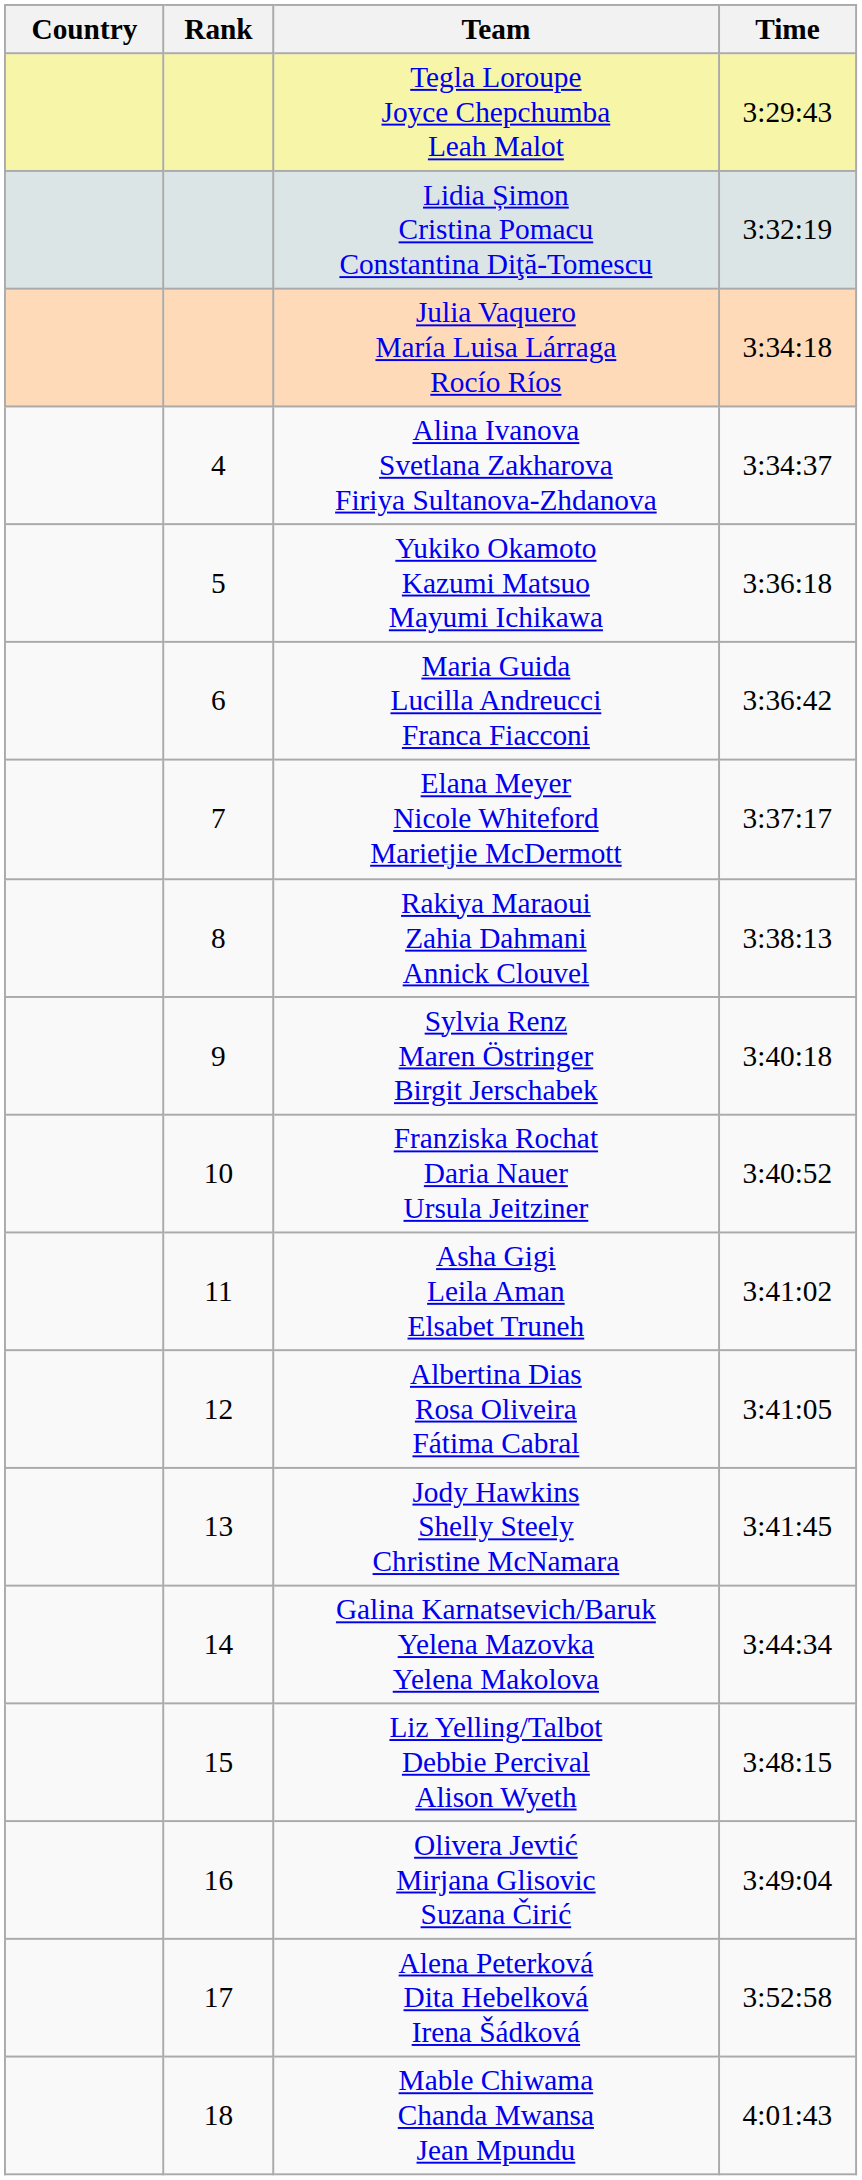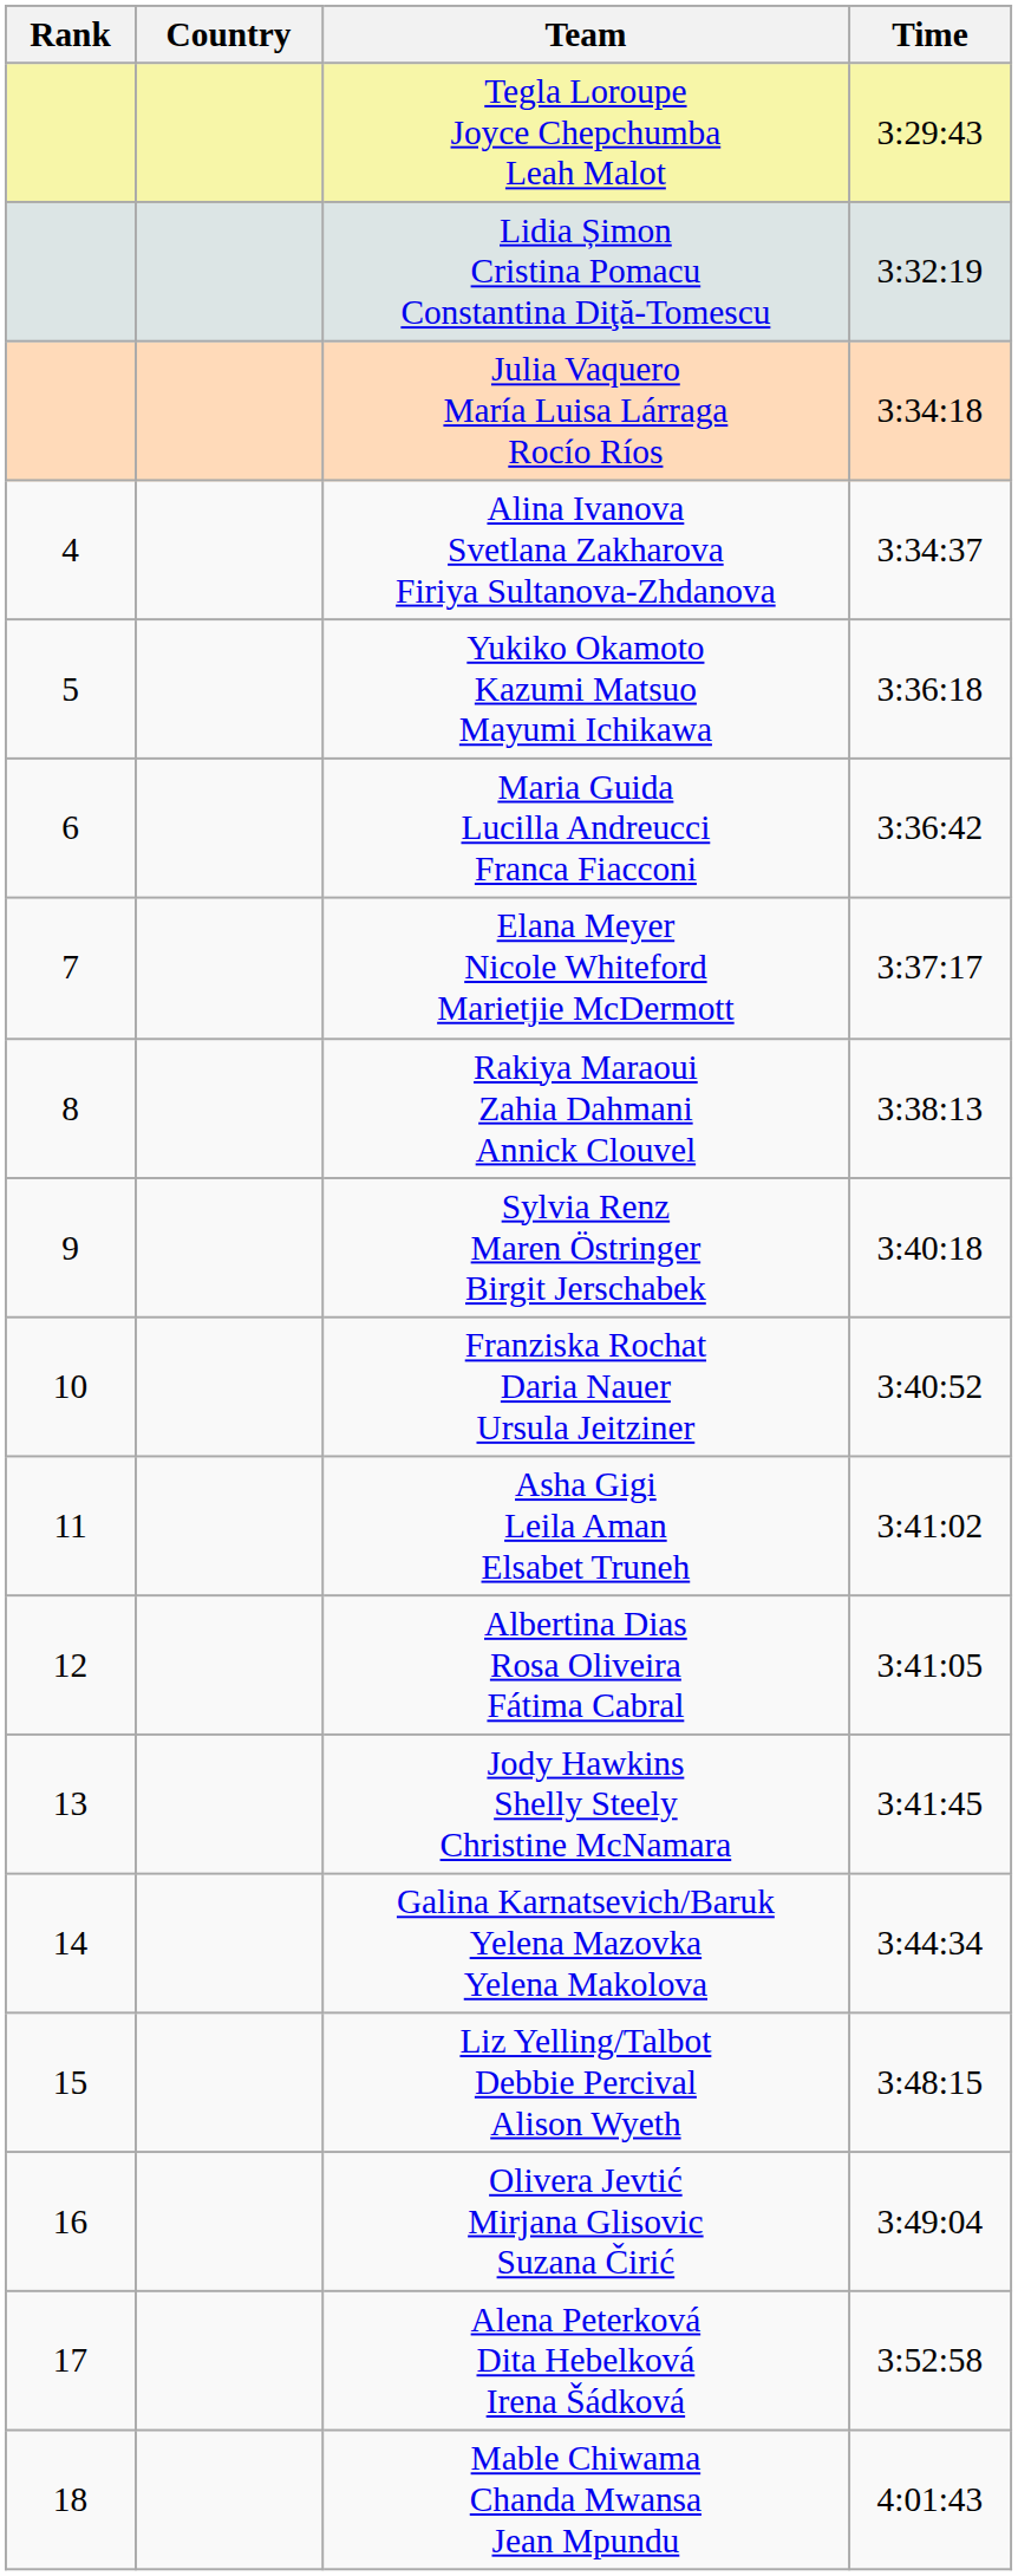columns swapped: Rank <-> Country
